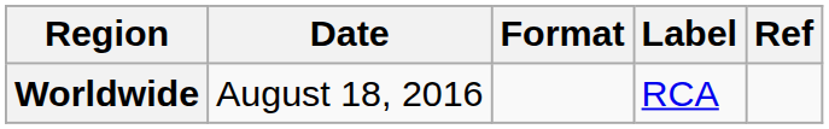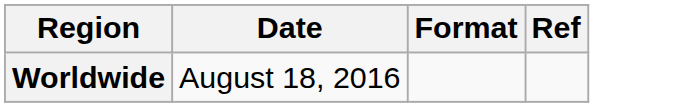- column: Label | RCA
